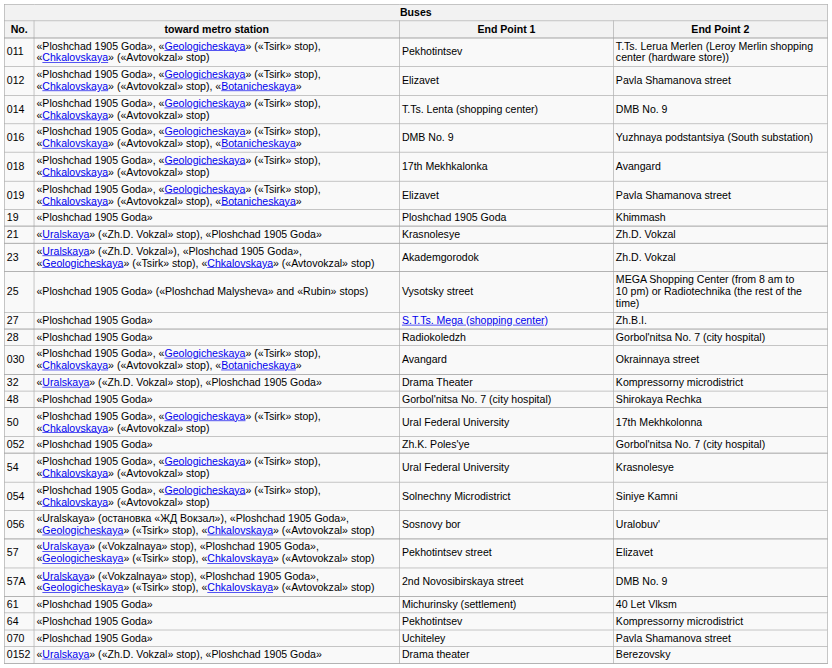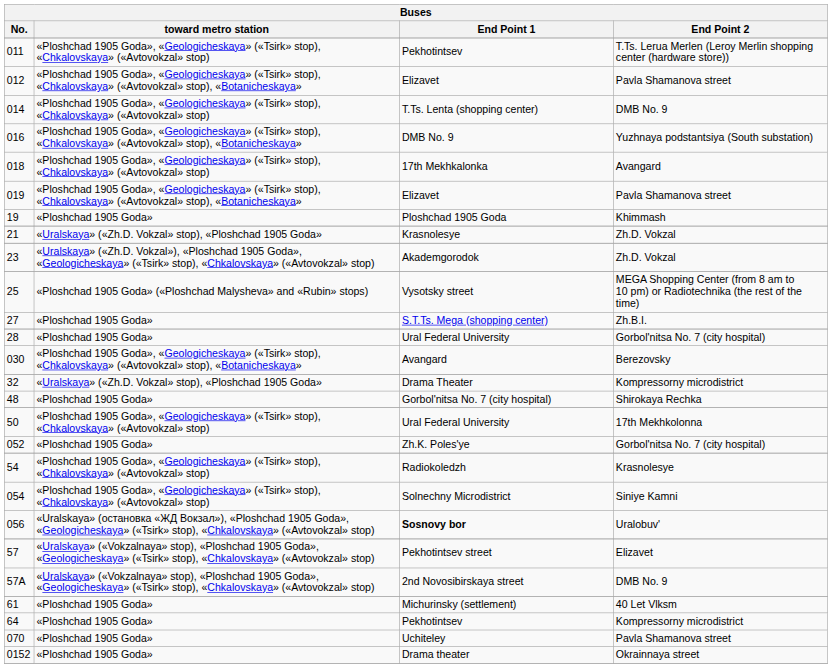28 | End Point 1: Radiokoledzh -> Ural Federal University
030 | End Point 2: Okrainnaya street -> Berezovsky
54 | End Point 1: Ural Federal University -> Radiokoledzh
056 | End Point 1: normal -> bold
0152 | toward metro station: «Uralskaya» («Zh.D. Vokzal» stop), «Ploshchad 1905 Goda» -> «Ploshchad 1905 Goda»
0152 | End Point 2: Berezovsky -> Okrainnaya street
